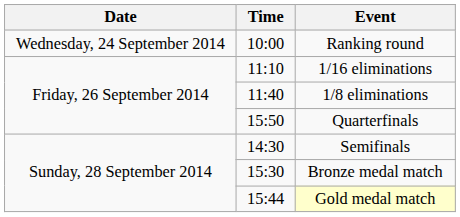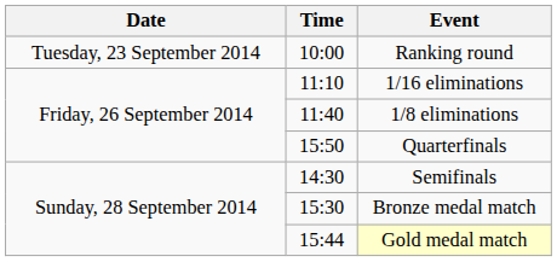+ row: Tuesday, 23 September 2014 | 10:00 | Ranking round
- row: Wednesday, 24 September 2014 | 10:00 | Ranking round
